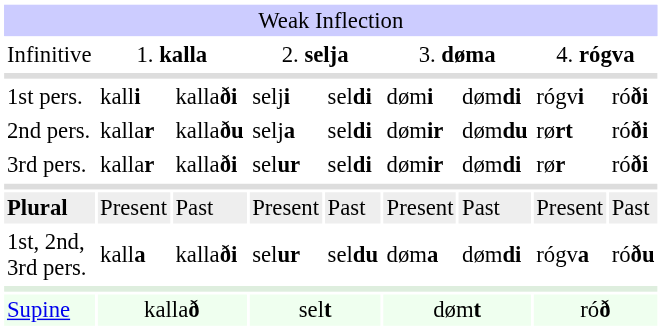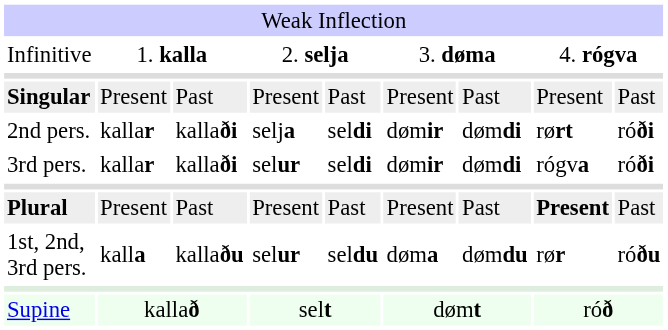+ row: Singular | Present | Past | Present | Past | Present | Past | Present | Past
- row: 1st pers. | kalli | kallaði | selji | seldi | dømi | dømdi | rógvi | róði
2nd pers. | column 3: kallaðu -> kallaði
2nd pers. | column 7: dømdu -> dømdi
3rd pers. | column 8: rør -> rógva
Plural | column 8: normal -> bold
1st, 2nd, 3rd pers. | column 3: kallaði -> kallaðu
1st, 2nd, 3rd pers. | column 7: dømdi -> dømdu
1st, 2nd, 3rd pers. | column 8: rógva -> rør
